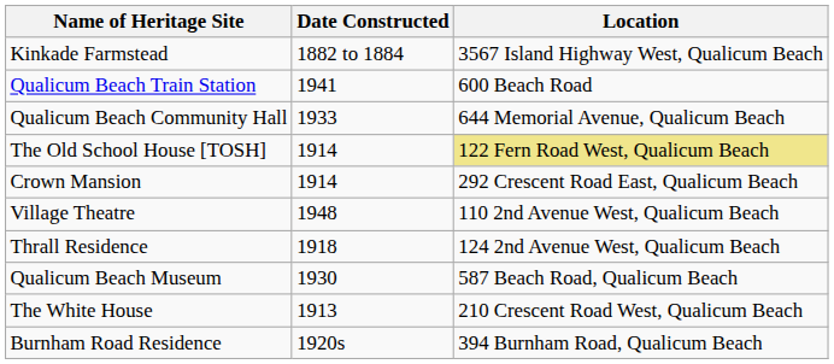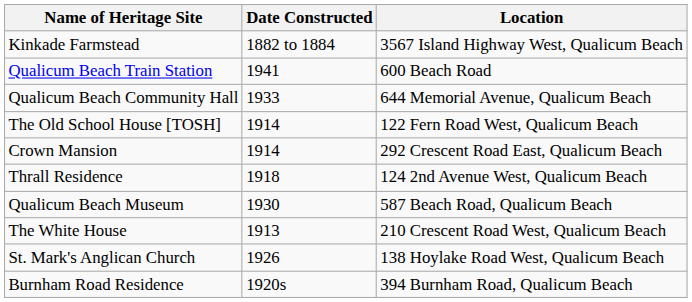The Old School House [TOSH] | Location: khaki background -> no background
- row: Village Theatre | 1948 | 110 2nd Avenue West, Qualicum Beach
+ row: St. Mark's Anglican Church | 1926 | 138 Hoylake Road West, Qualicum Beach
